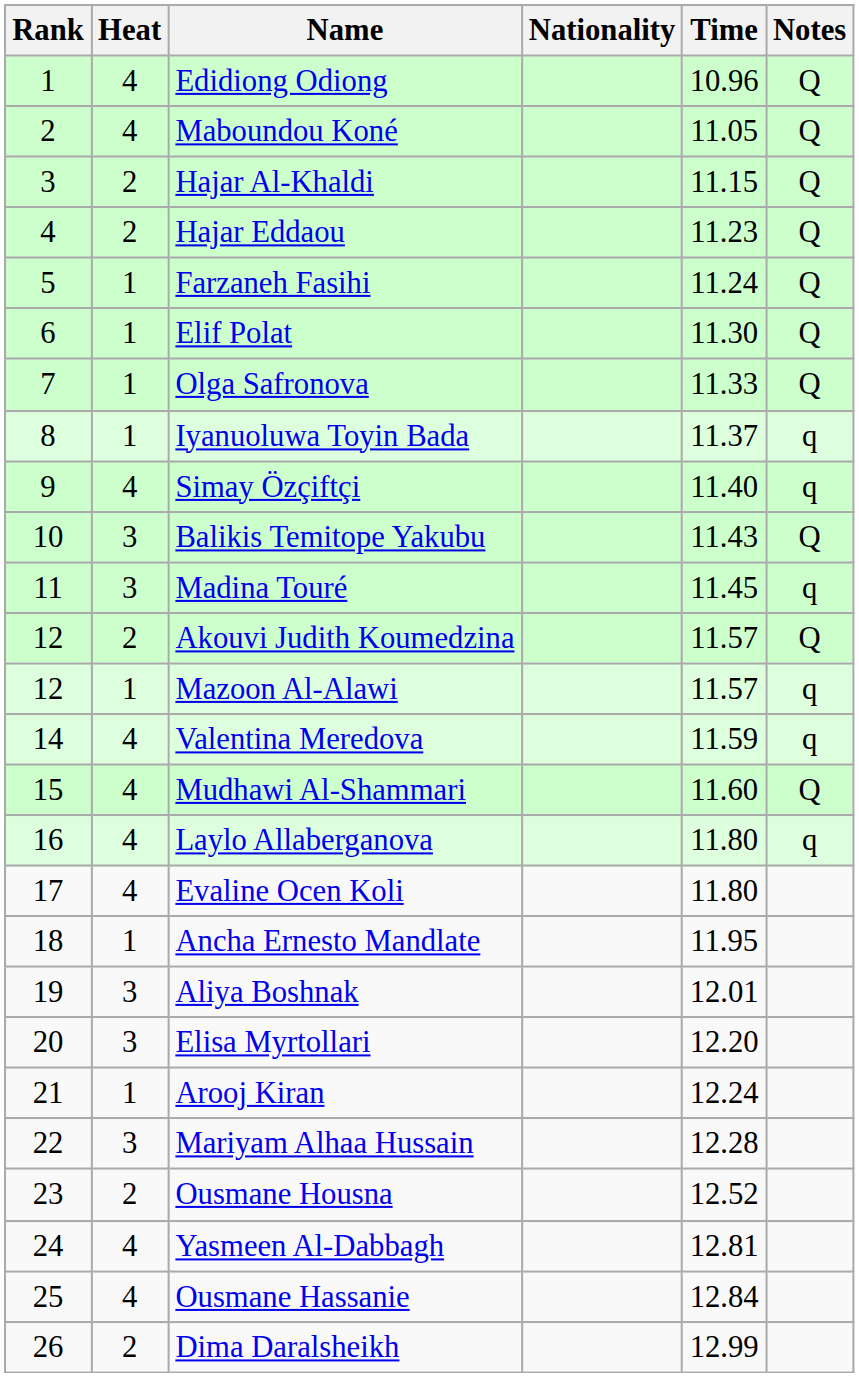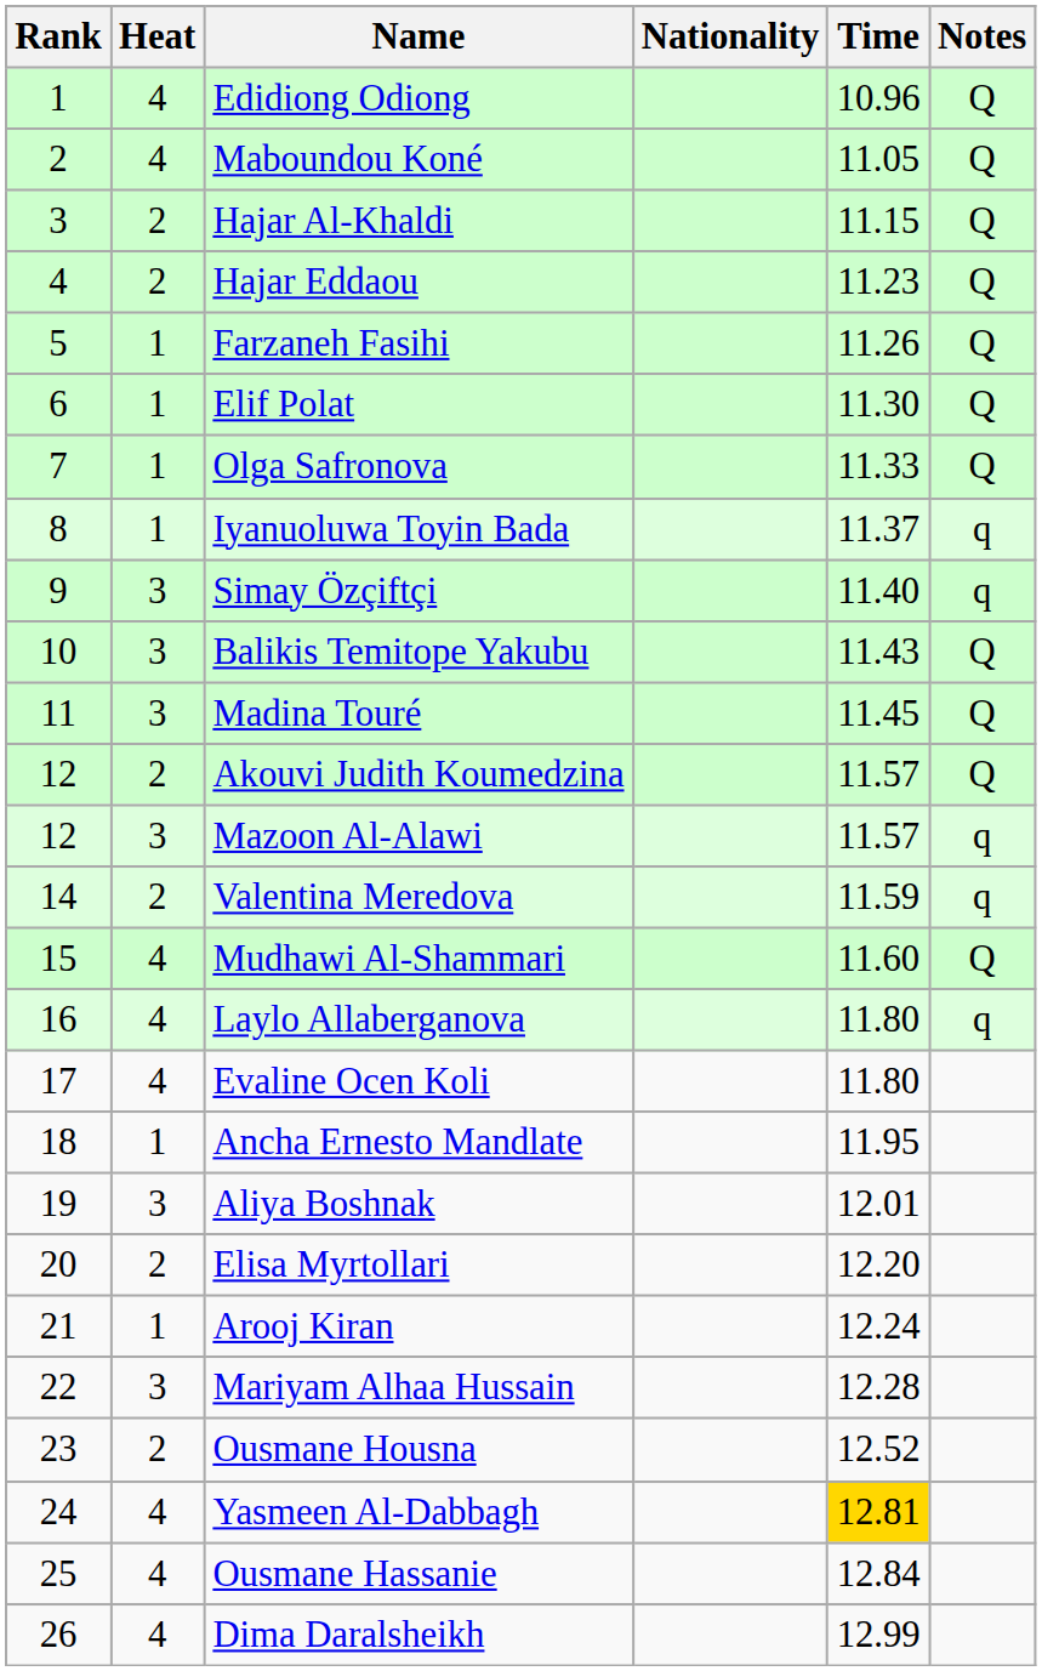Farzaneh Fasihi | Time: 11.24 -> 11.26
Simay Özçiftçi | Heat: 4 -> 3
Madina Touré | Notes: q -> Q
Mazoon Al-Alawi | Heat: 1 -> 3
Valentina Meredova | Heat: 4 -> 2
Elisa Myrtollari | Heat: 3 -> 2
Yasmeen Al-Dabbagh | Time: no background -> gold background
Dima Daralsheikh | Heat: 2 -> 4
